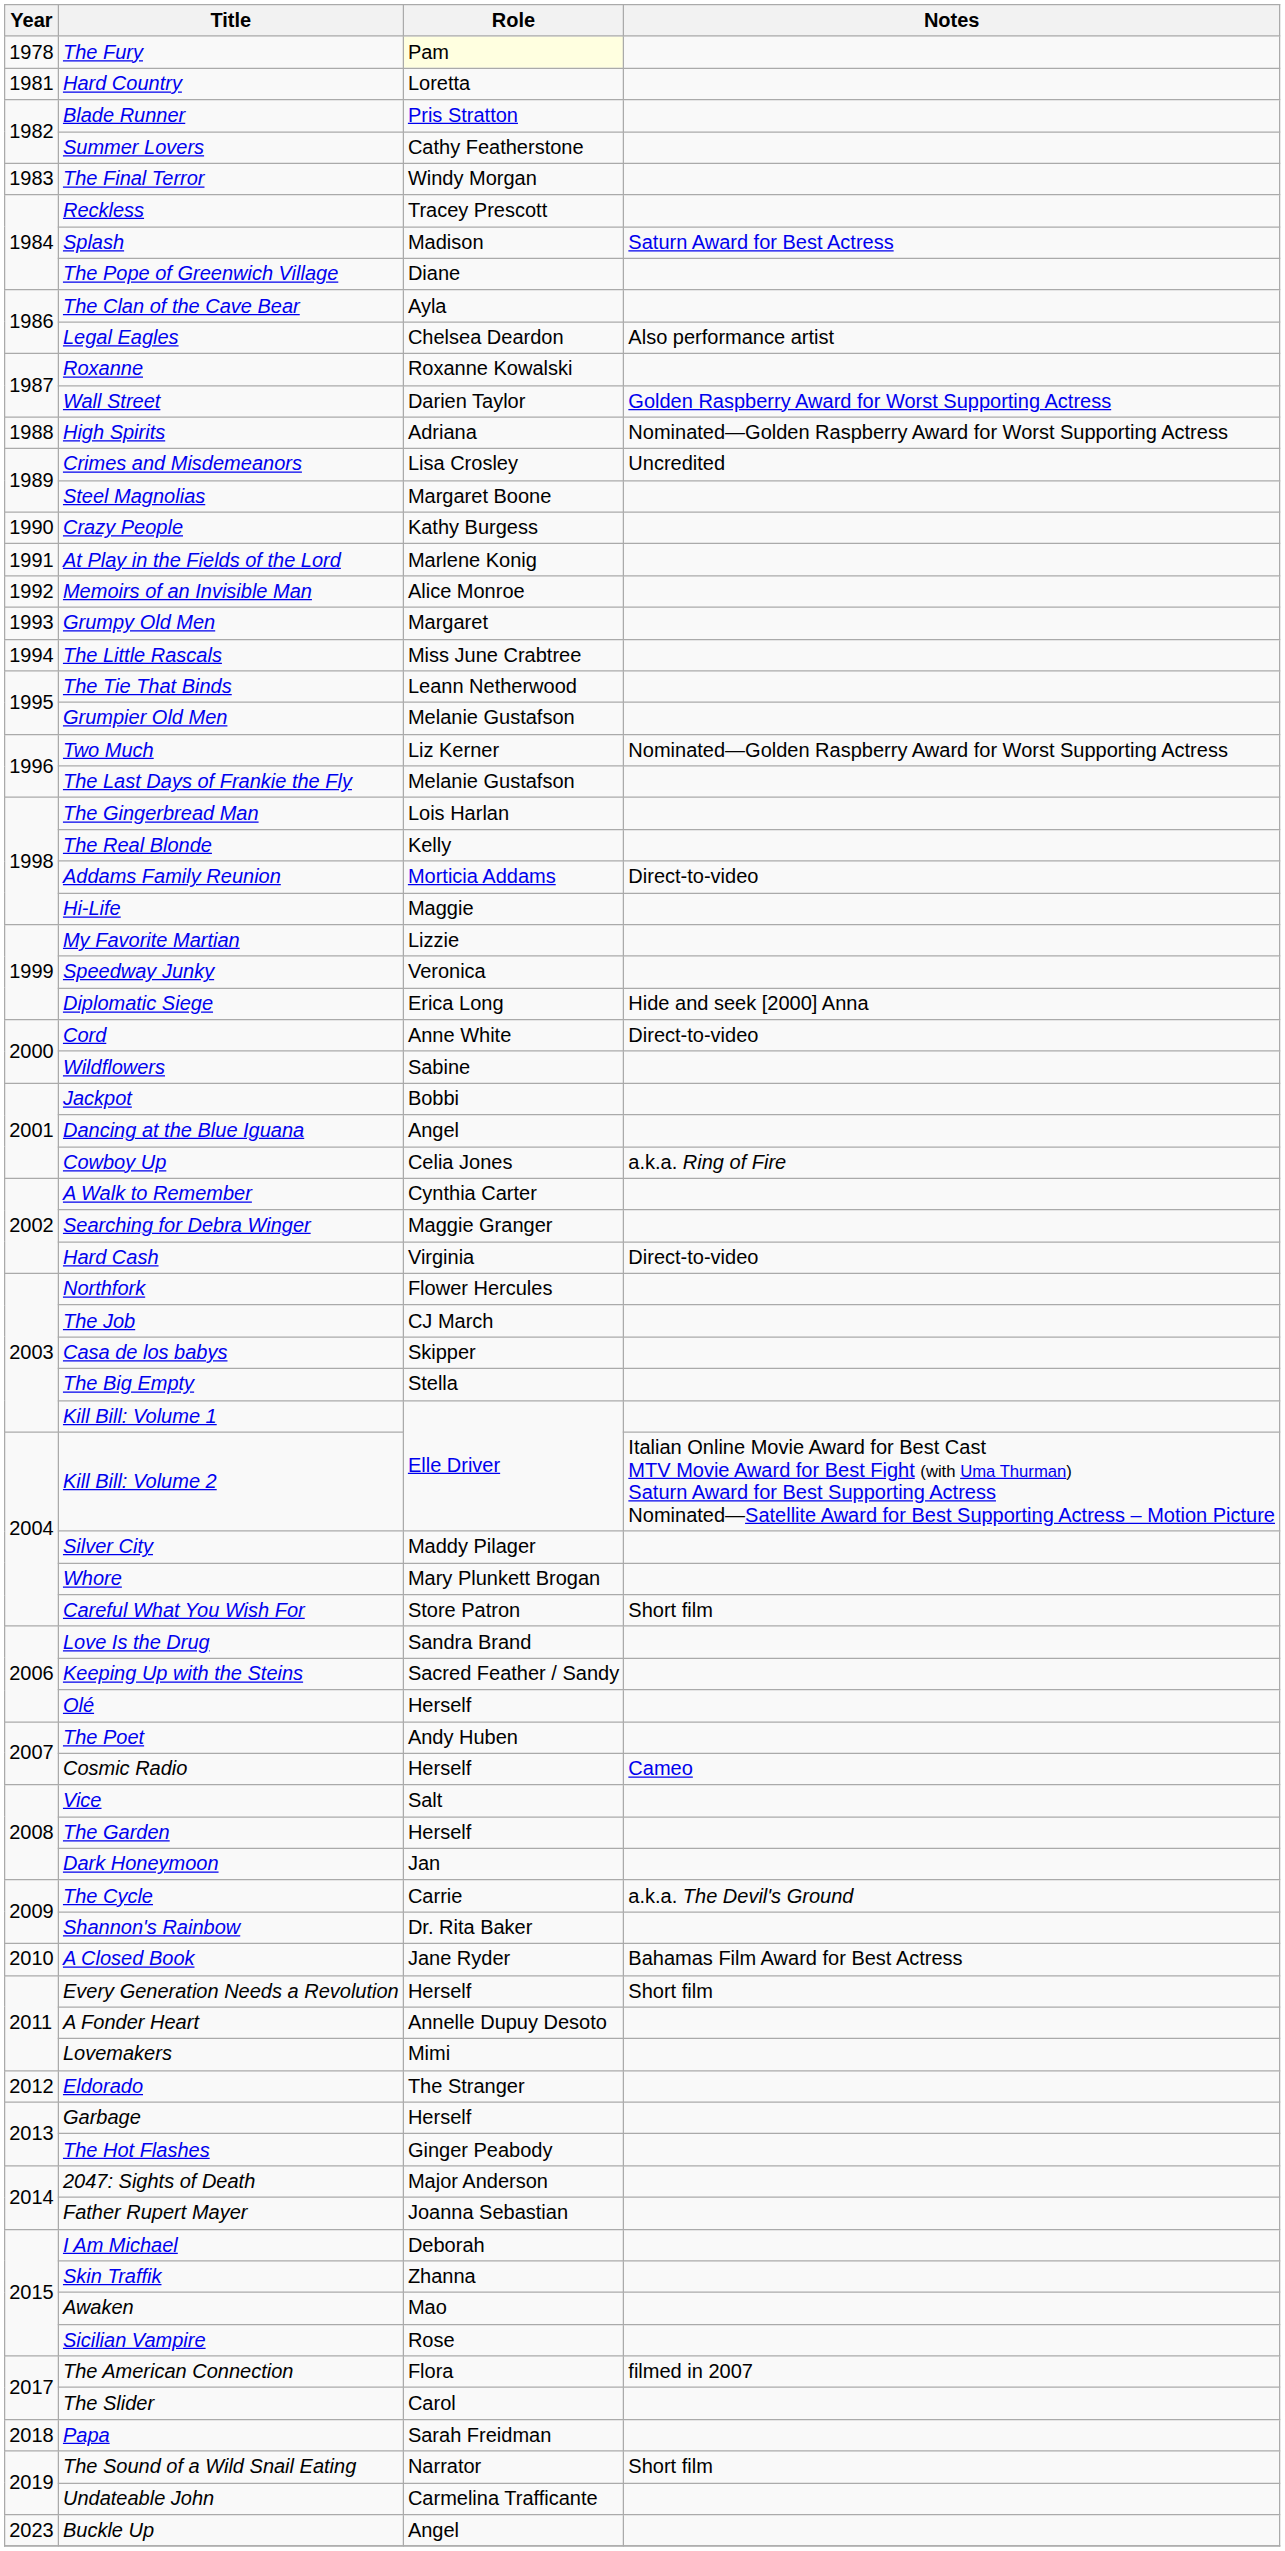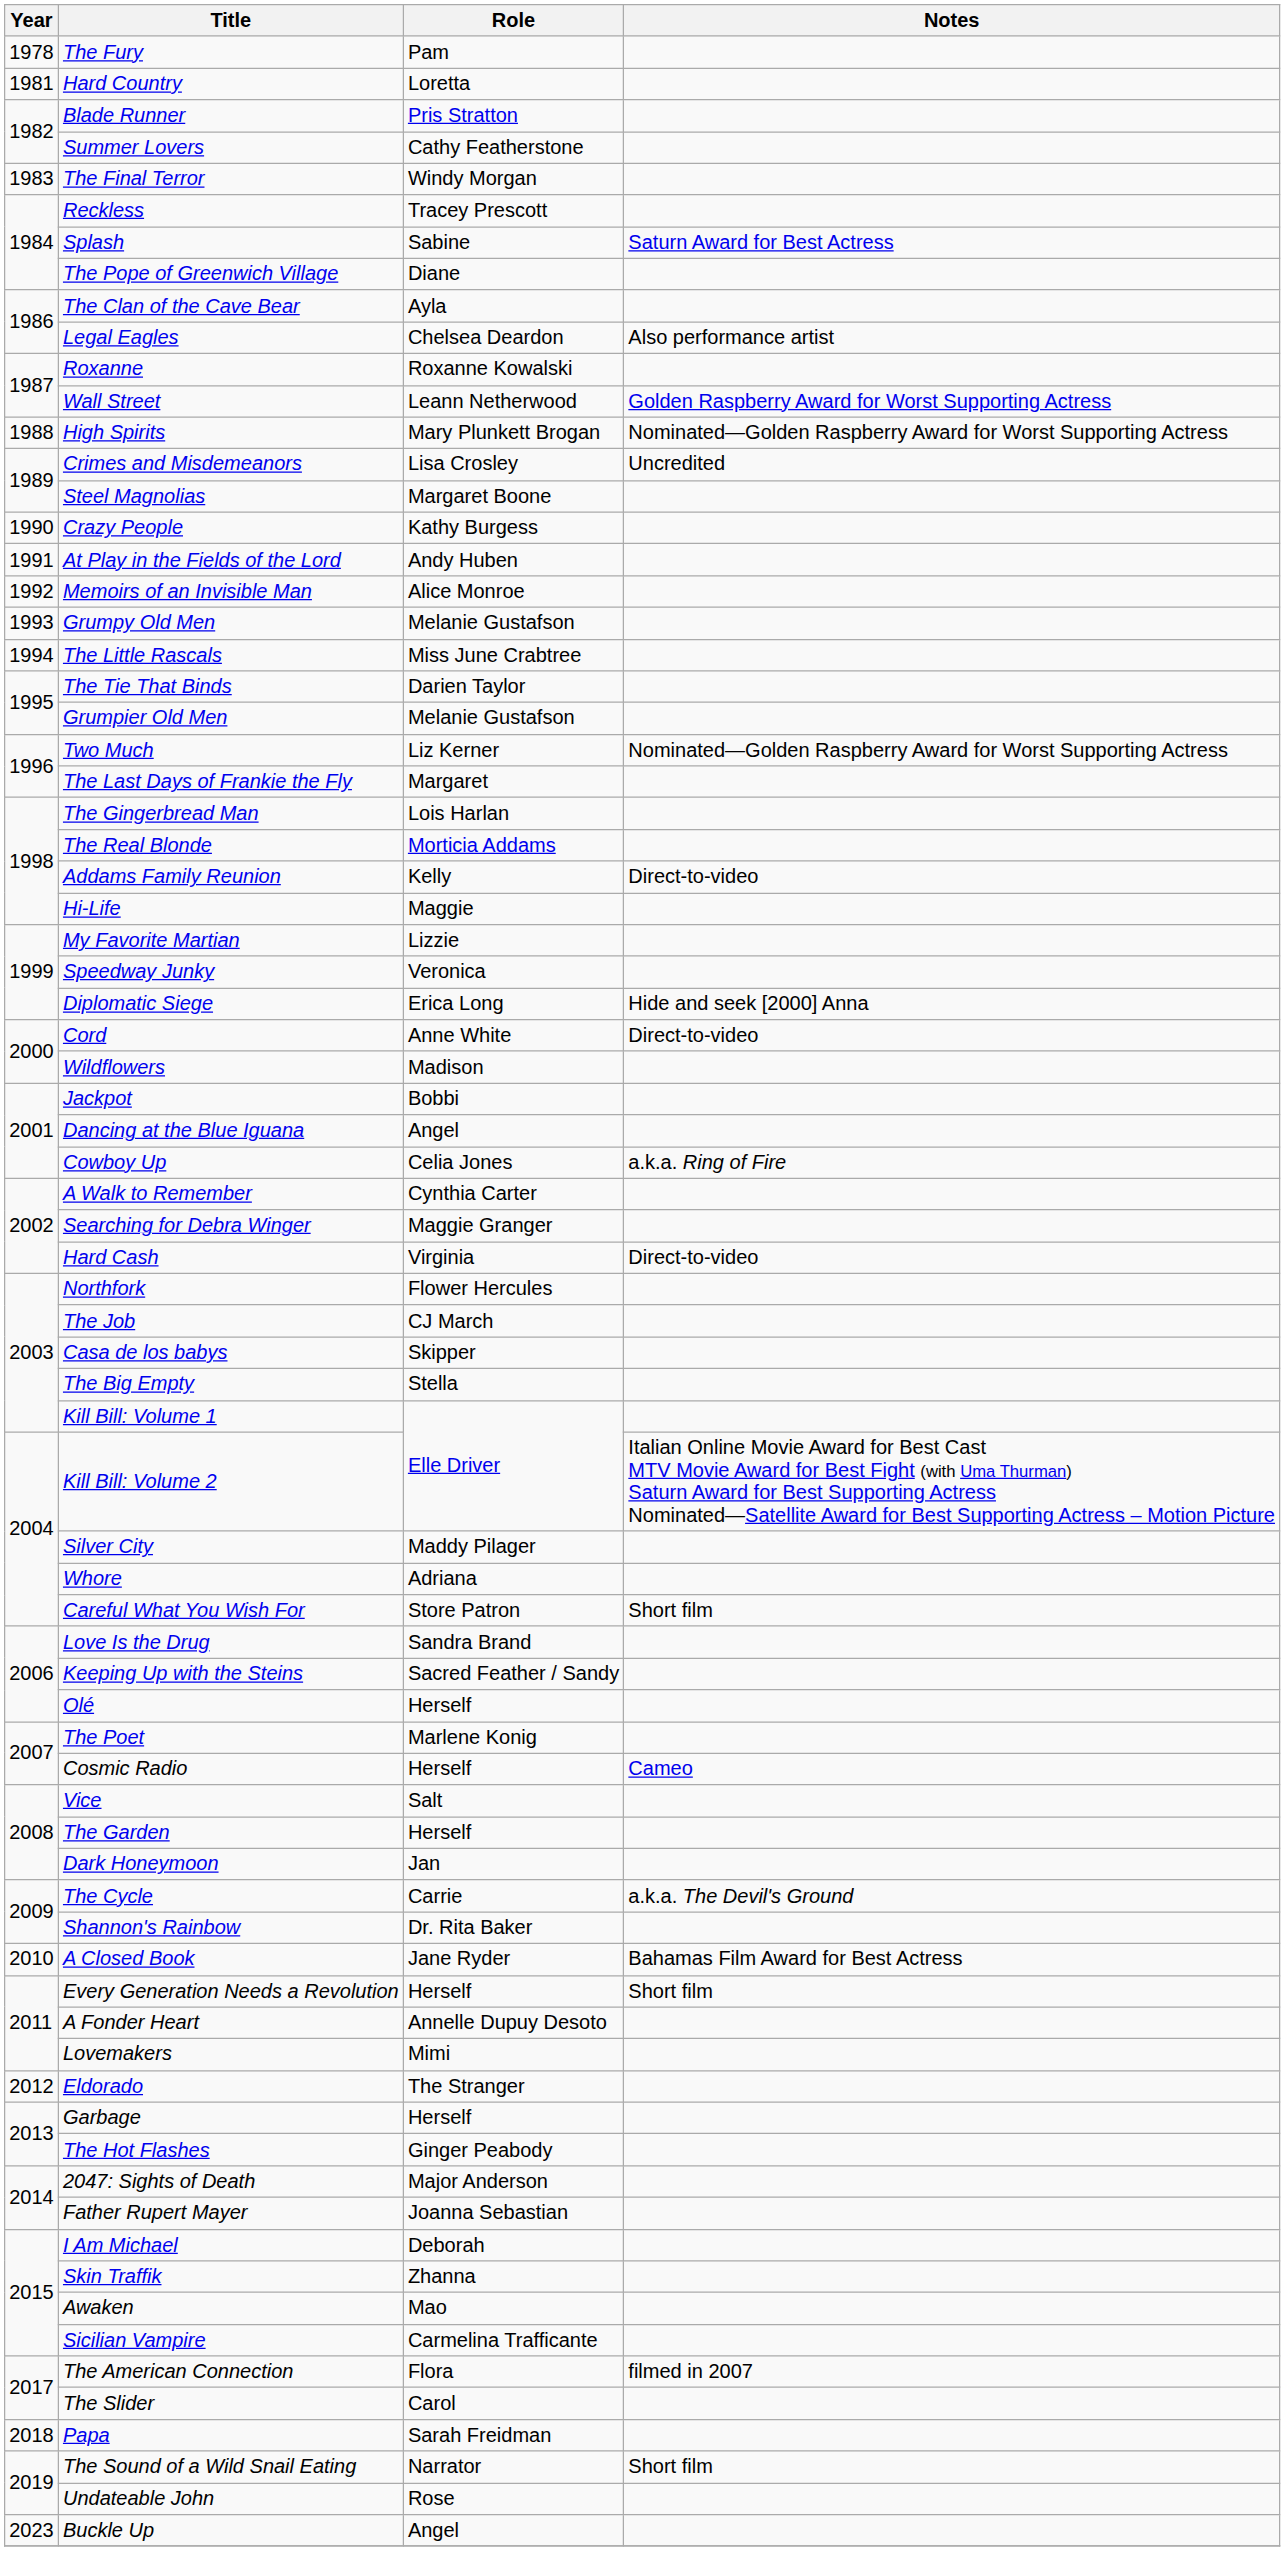The Fury | Role: lightyellow background -> no background
Splash | Role: Madison -> Sabine
Wall Street | Role: Darien Taylor -> Leann Netherwood
High Spirits | Role: Adriana -> Mary Plunkett Brogan
At Play in the Fields of the Lord | Role: Marlene Konig -> Andy Huben
Grumpy Old Men | Role: Margaret -> Melanie Gustafson
The Tie That Binds | Role: Leann Netherwood -> Darien Taylor
The Last Days of Frankie the Fly | Role: Melanie Gustafson -> Margaret
The Real Blonde | Role: Kelly -> Morticia Addams
Addams Family Reunion | Role: Morticia Addams -> Kelly
Wildflowers | Role: Sabine -> Madison
Whore | Role: Mary Plunkett Brogan -> Adriana
The Poet | Role: Andy Huben -> Marlene Konig
Sicilian Vampire | Role: Rose -> Carmelina Trafficante
Undateable John | Role: Carmelina Trafficante -> Rose
